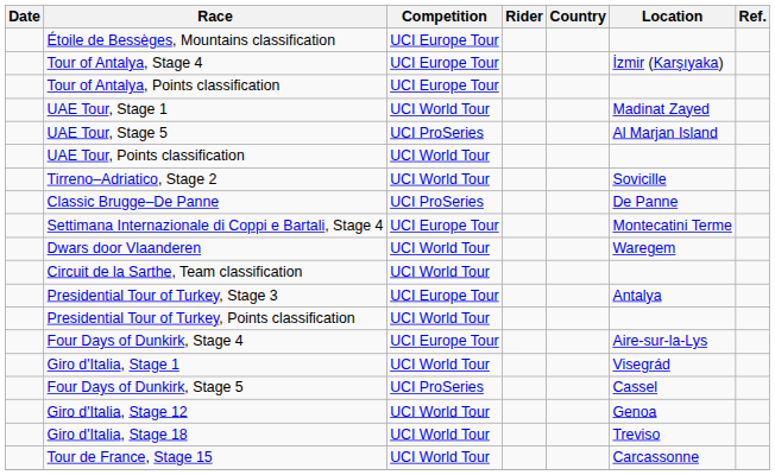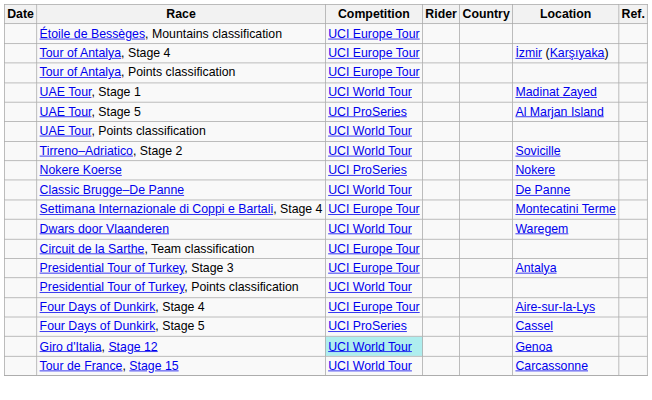+ row: Nokere Koerse | UCI ProSeries | Nokere
Classic Brugge–De Panne | Competition: UCI ProSeries -> UCI World Tour
Circuit de la Sarthe, Team classification | Competition: UCI World Tour -> UCI Europe Tour
- row: Giro d'Italia, Stage 1 | UCI World Tour | Visegrád
Giro d'Italia, Stage 12 | Competition: no background -> paleturquoise background
- row: Giro d'Italia, Stage 18 | UCI World Tour | Treviso
